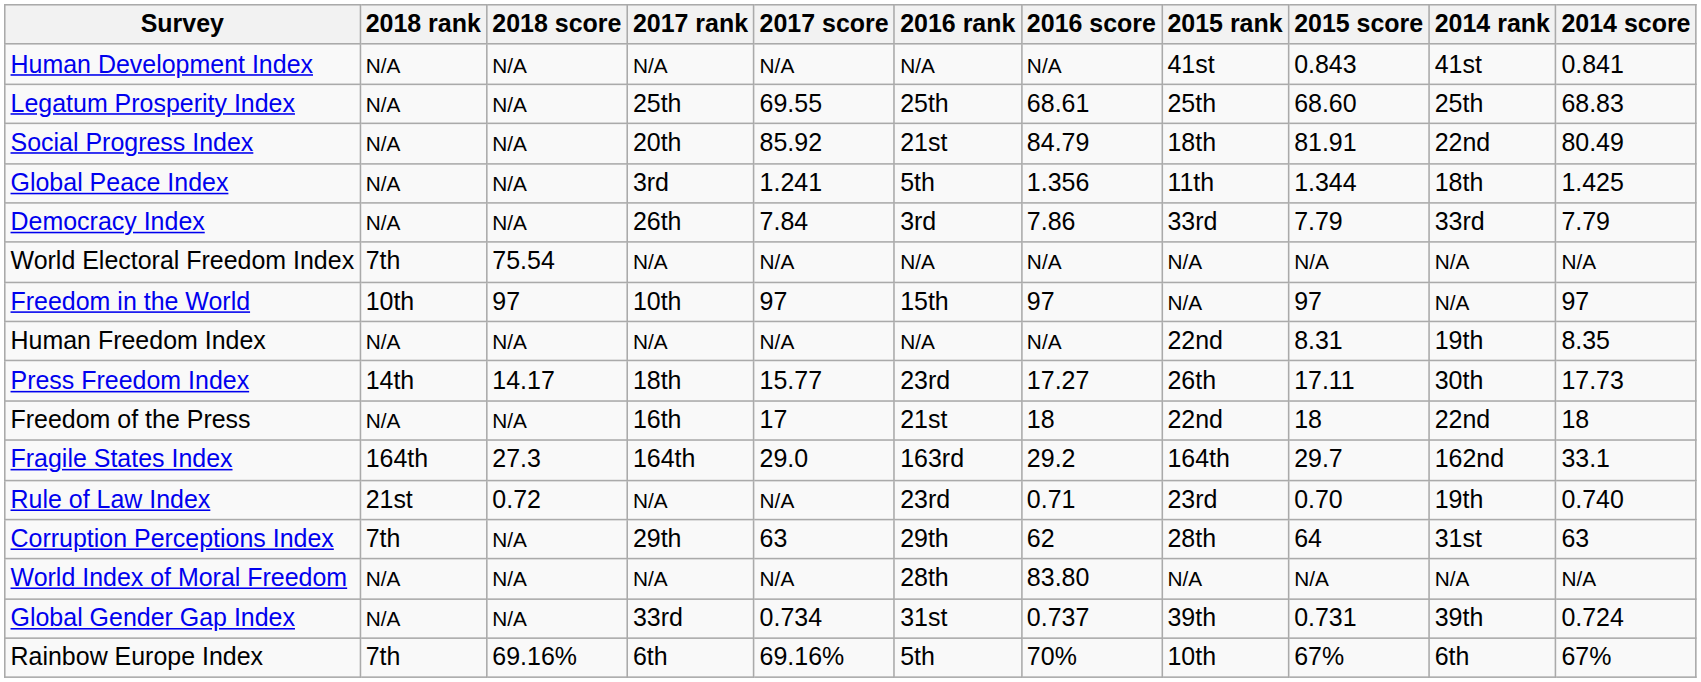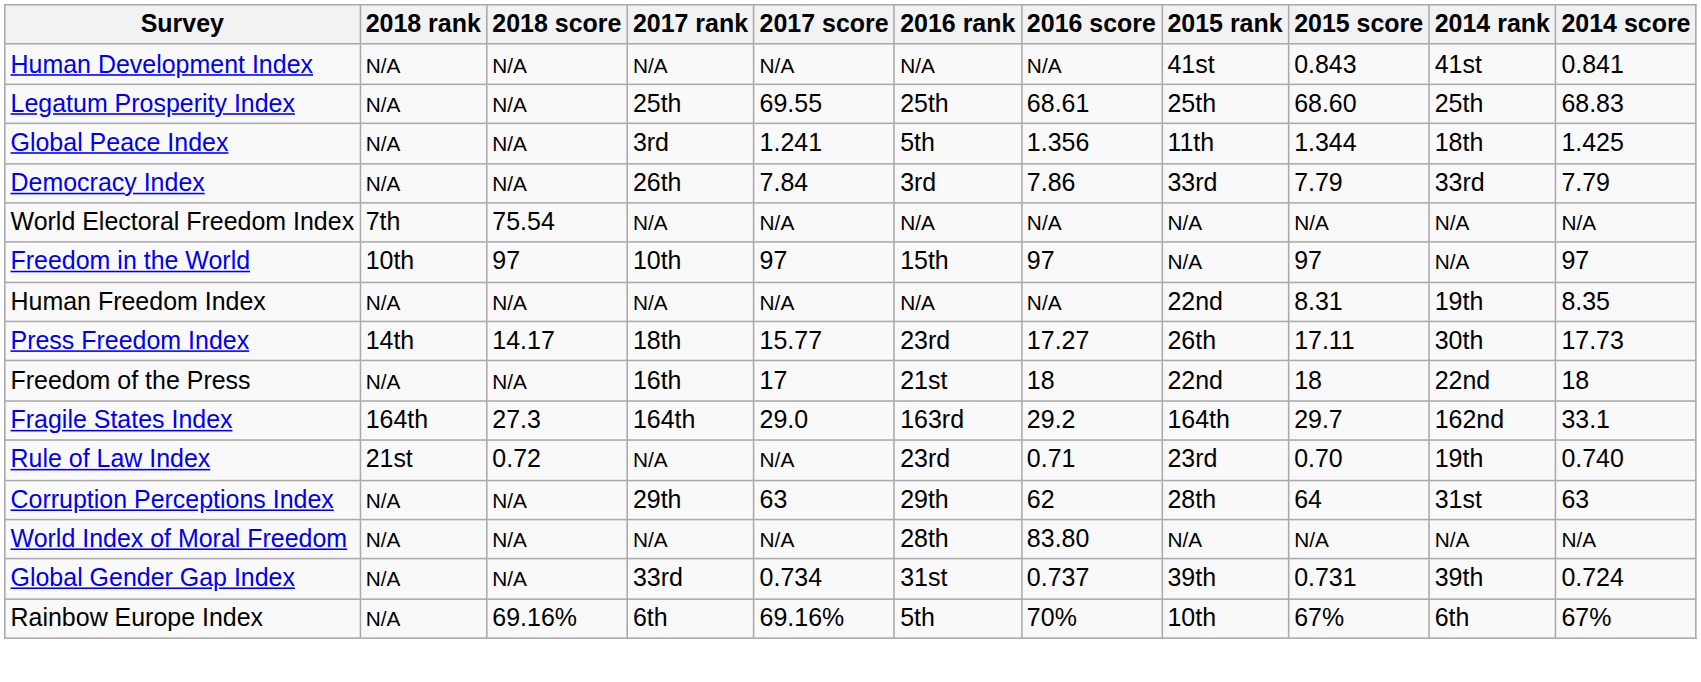- row: Social Progress Index | N/A | N/A | 20th | 85.92 | 21st | 84.79 | 18th | 81.91 | 22nd | 80.49
Corruption Perceptions Index | 2018 rank: 7th -> N/A
Rainbow Europe Index | 2018 rank: 7th -> N/A
